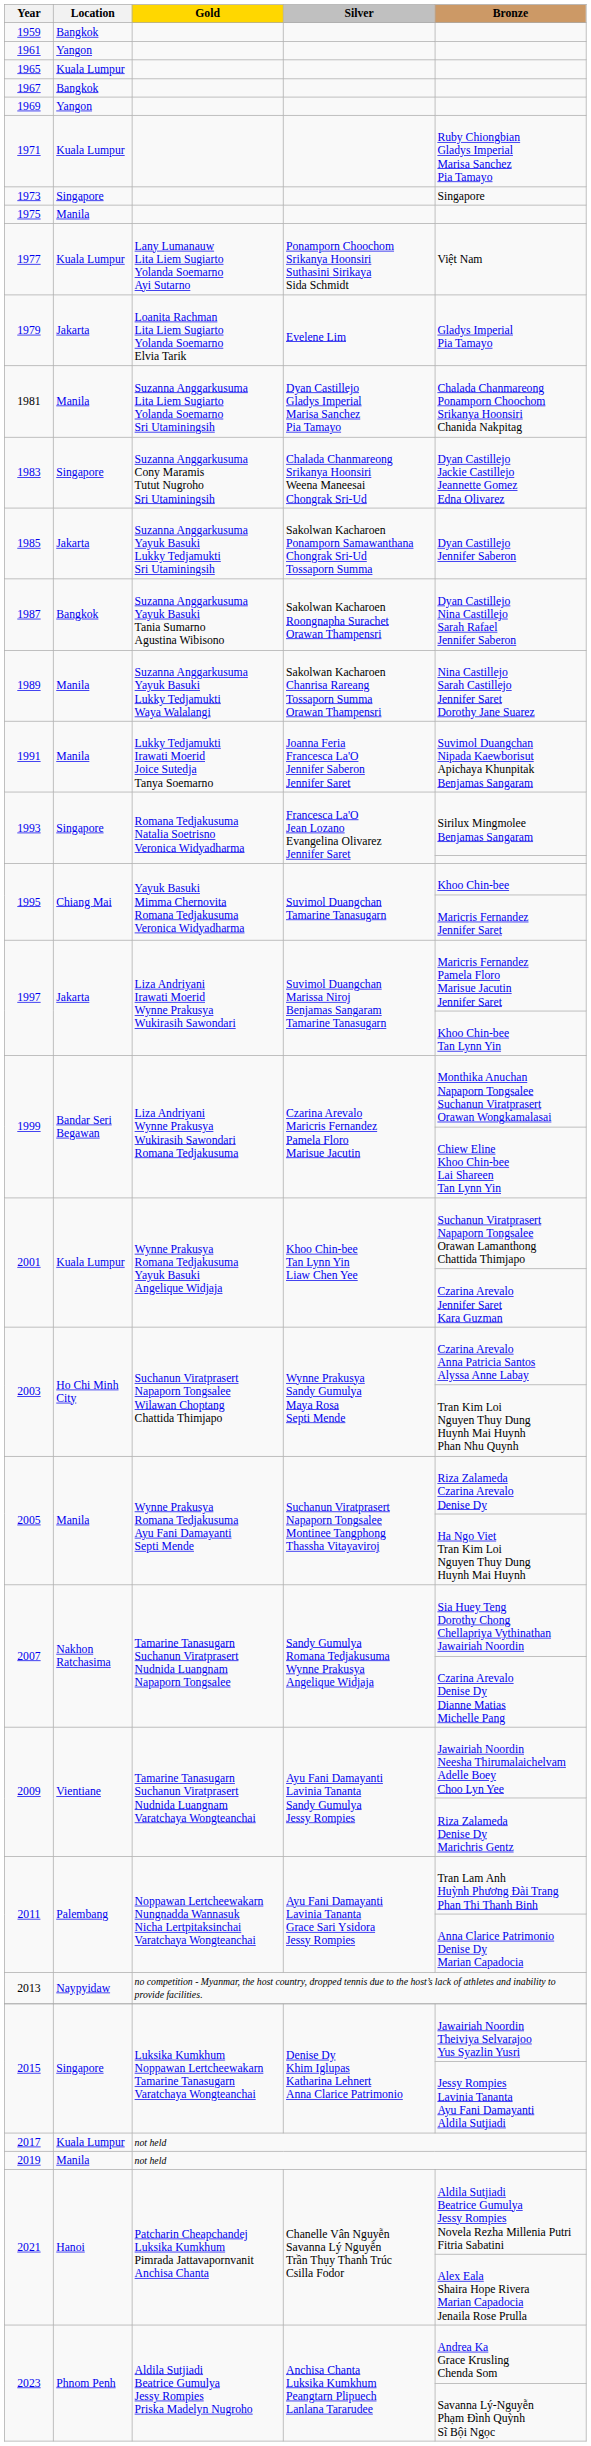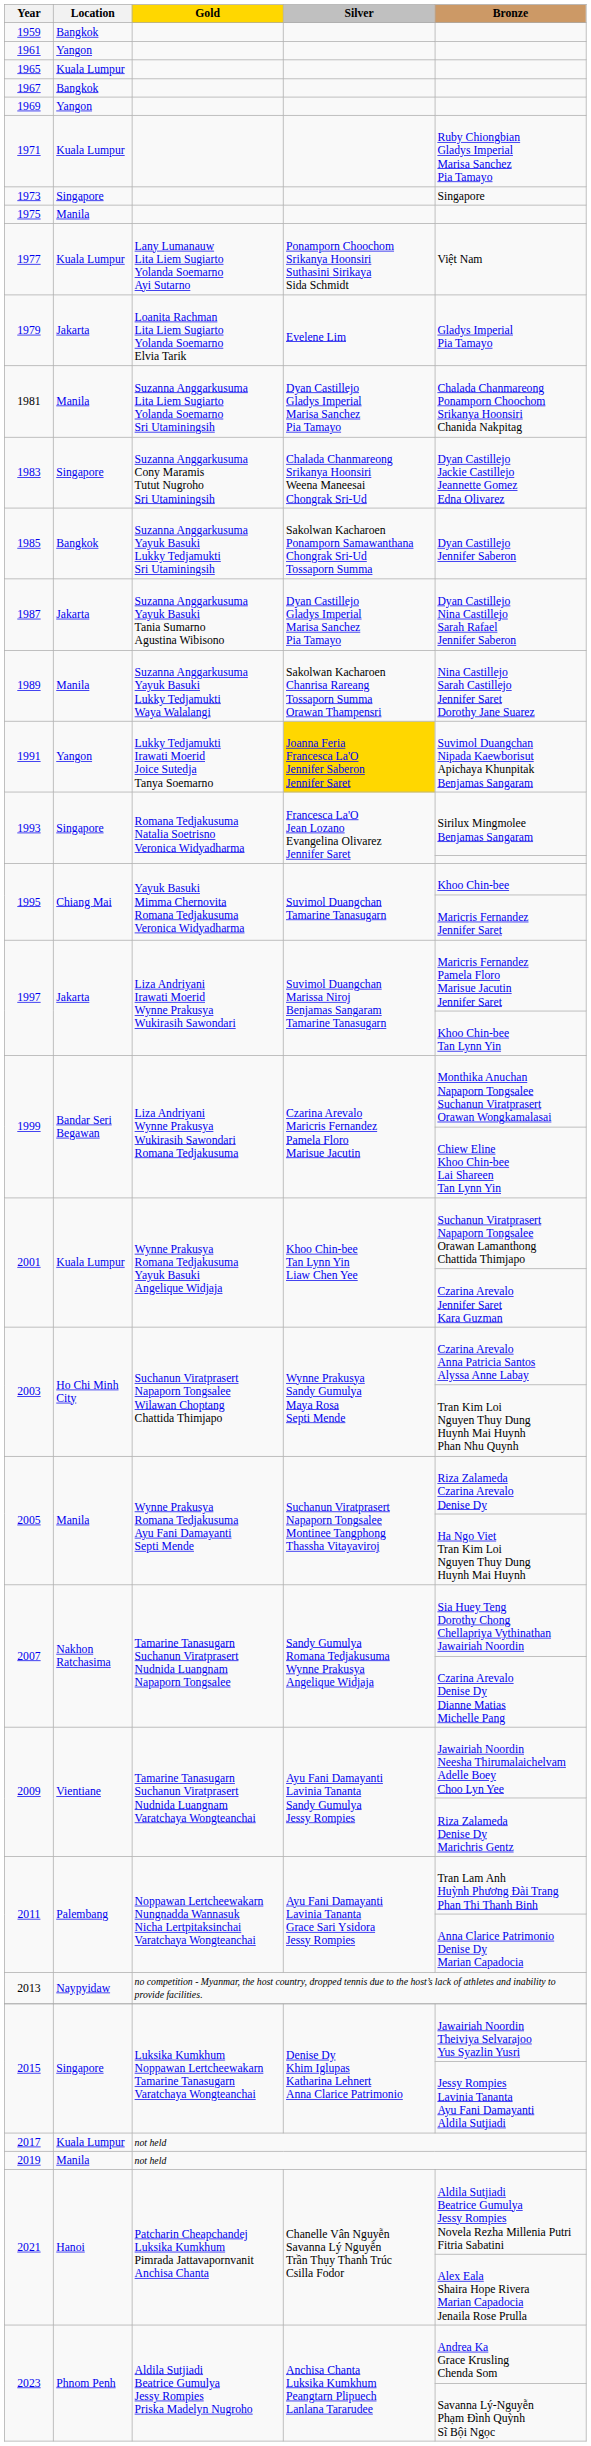1985 | Location: Jakarta -> Bangkok
1987 | Location: Bangkok -> Jakarta
1987 | Silver: Sakolwan Kacharoen Roongnapha Surachet Orawan Thampensri -> Dyan Castillejo Gladys Imperial Marisa Sanchez Pia Tamayo
1991 | Location: Manila -> Yangon
1991 | Silver: no background -> gold background
